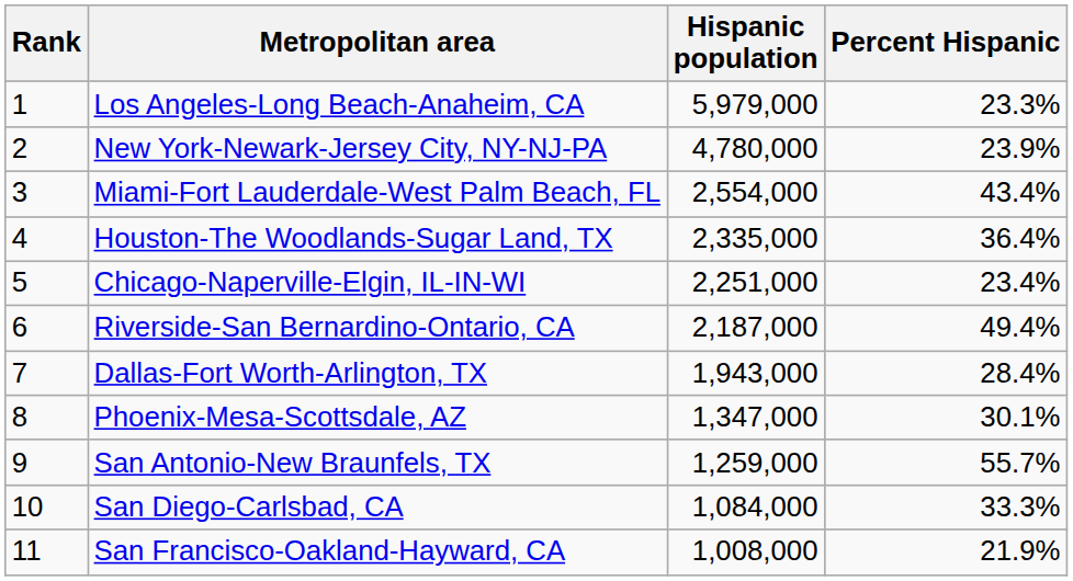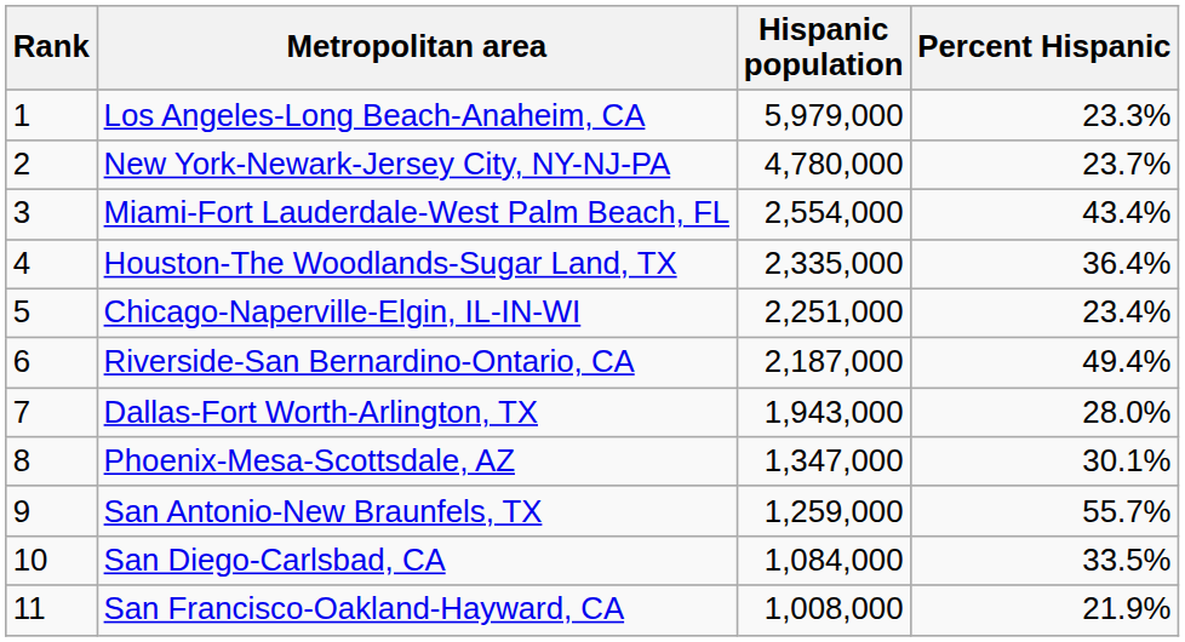New York-Newark-Jersey City, NY-NJ-PA | Percent Hispanic: 23.9% -> 23.7%
Dallas-Fort Worth-Arlington, TX | Percent Hispanic: 28.4% -> 28.0%
San Diego-Carlsbad, CA | Percent Hispanic: 33.3% -> 33.5%
